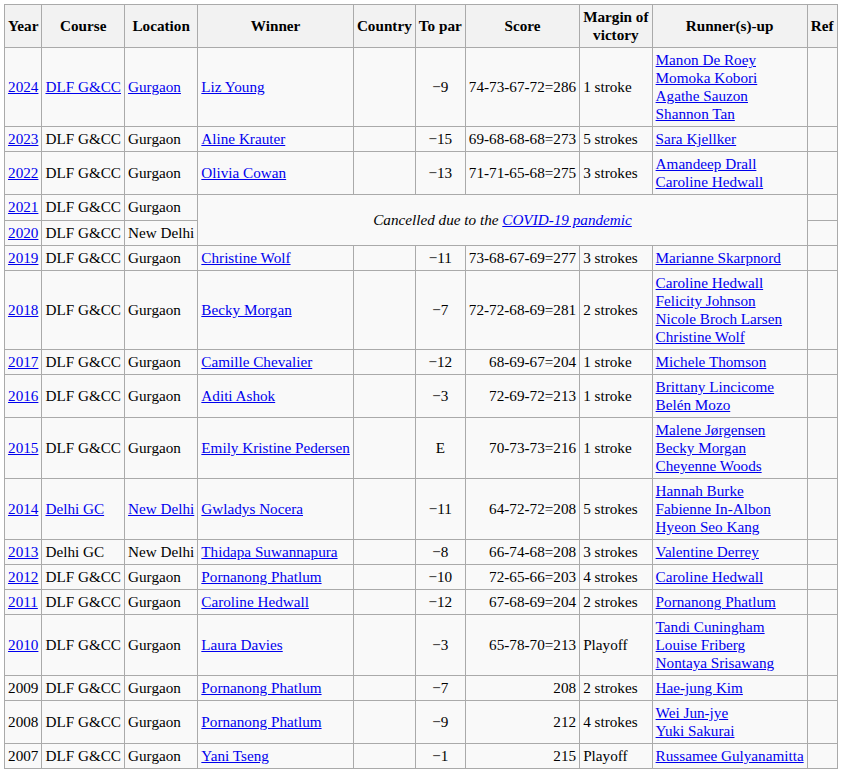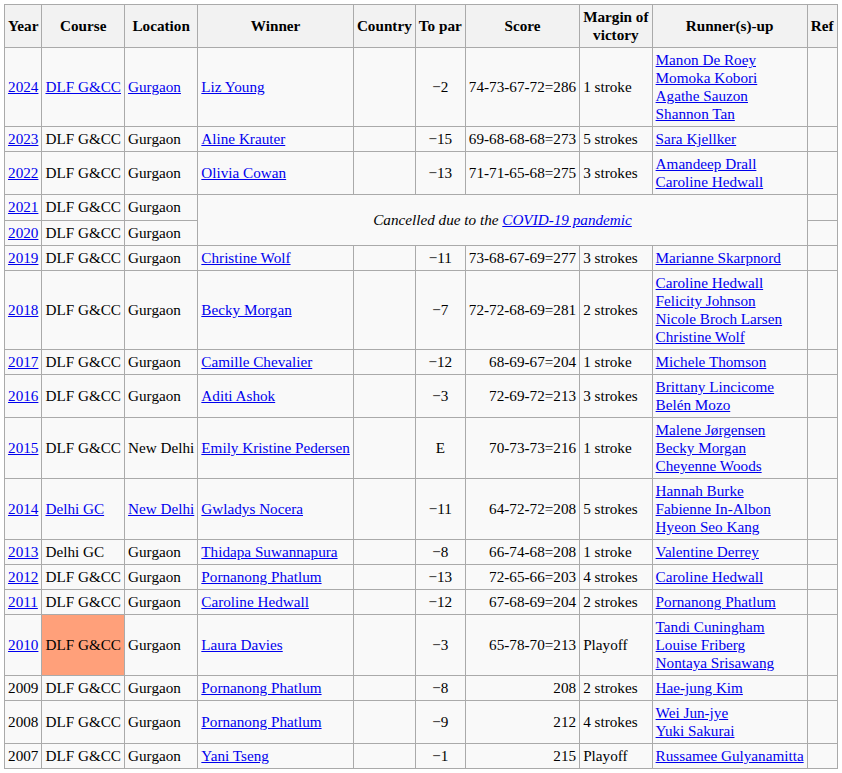2024 | To par: −9 -> −2
2020 | Location: New Delhi -> Gurgaon
2016 | Margin of victory: 1 stroke -> 3 strokes
2015 | Location: Gurgaon -> New Delhi
2013 | Location: New Delhi -> Gurgaon
2013 | Margin of victory: 3 strokes -> 1 stroke
2012 | To par: −10 -> −13
2010 | Course: no background -> lightsalmon background
2009 | To par: −7 -> −8
